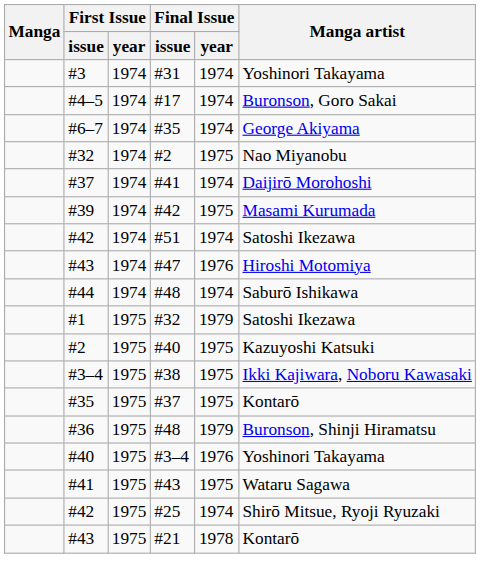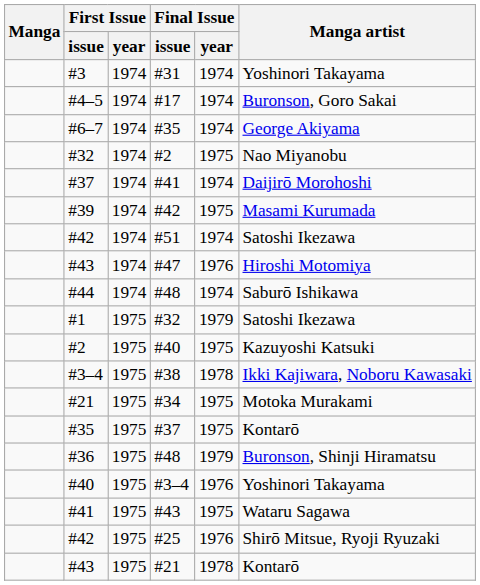#38 | Final Issue / year: 1975 -> 1978
+ row: #21 | 1975 | #34 | 1975 | Motoka Murakami
#25 | Final Issue / year: 1974 -> 1976
